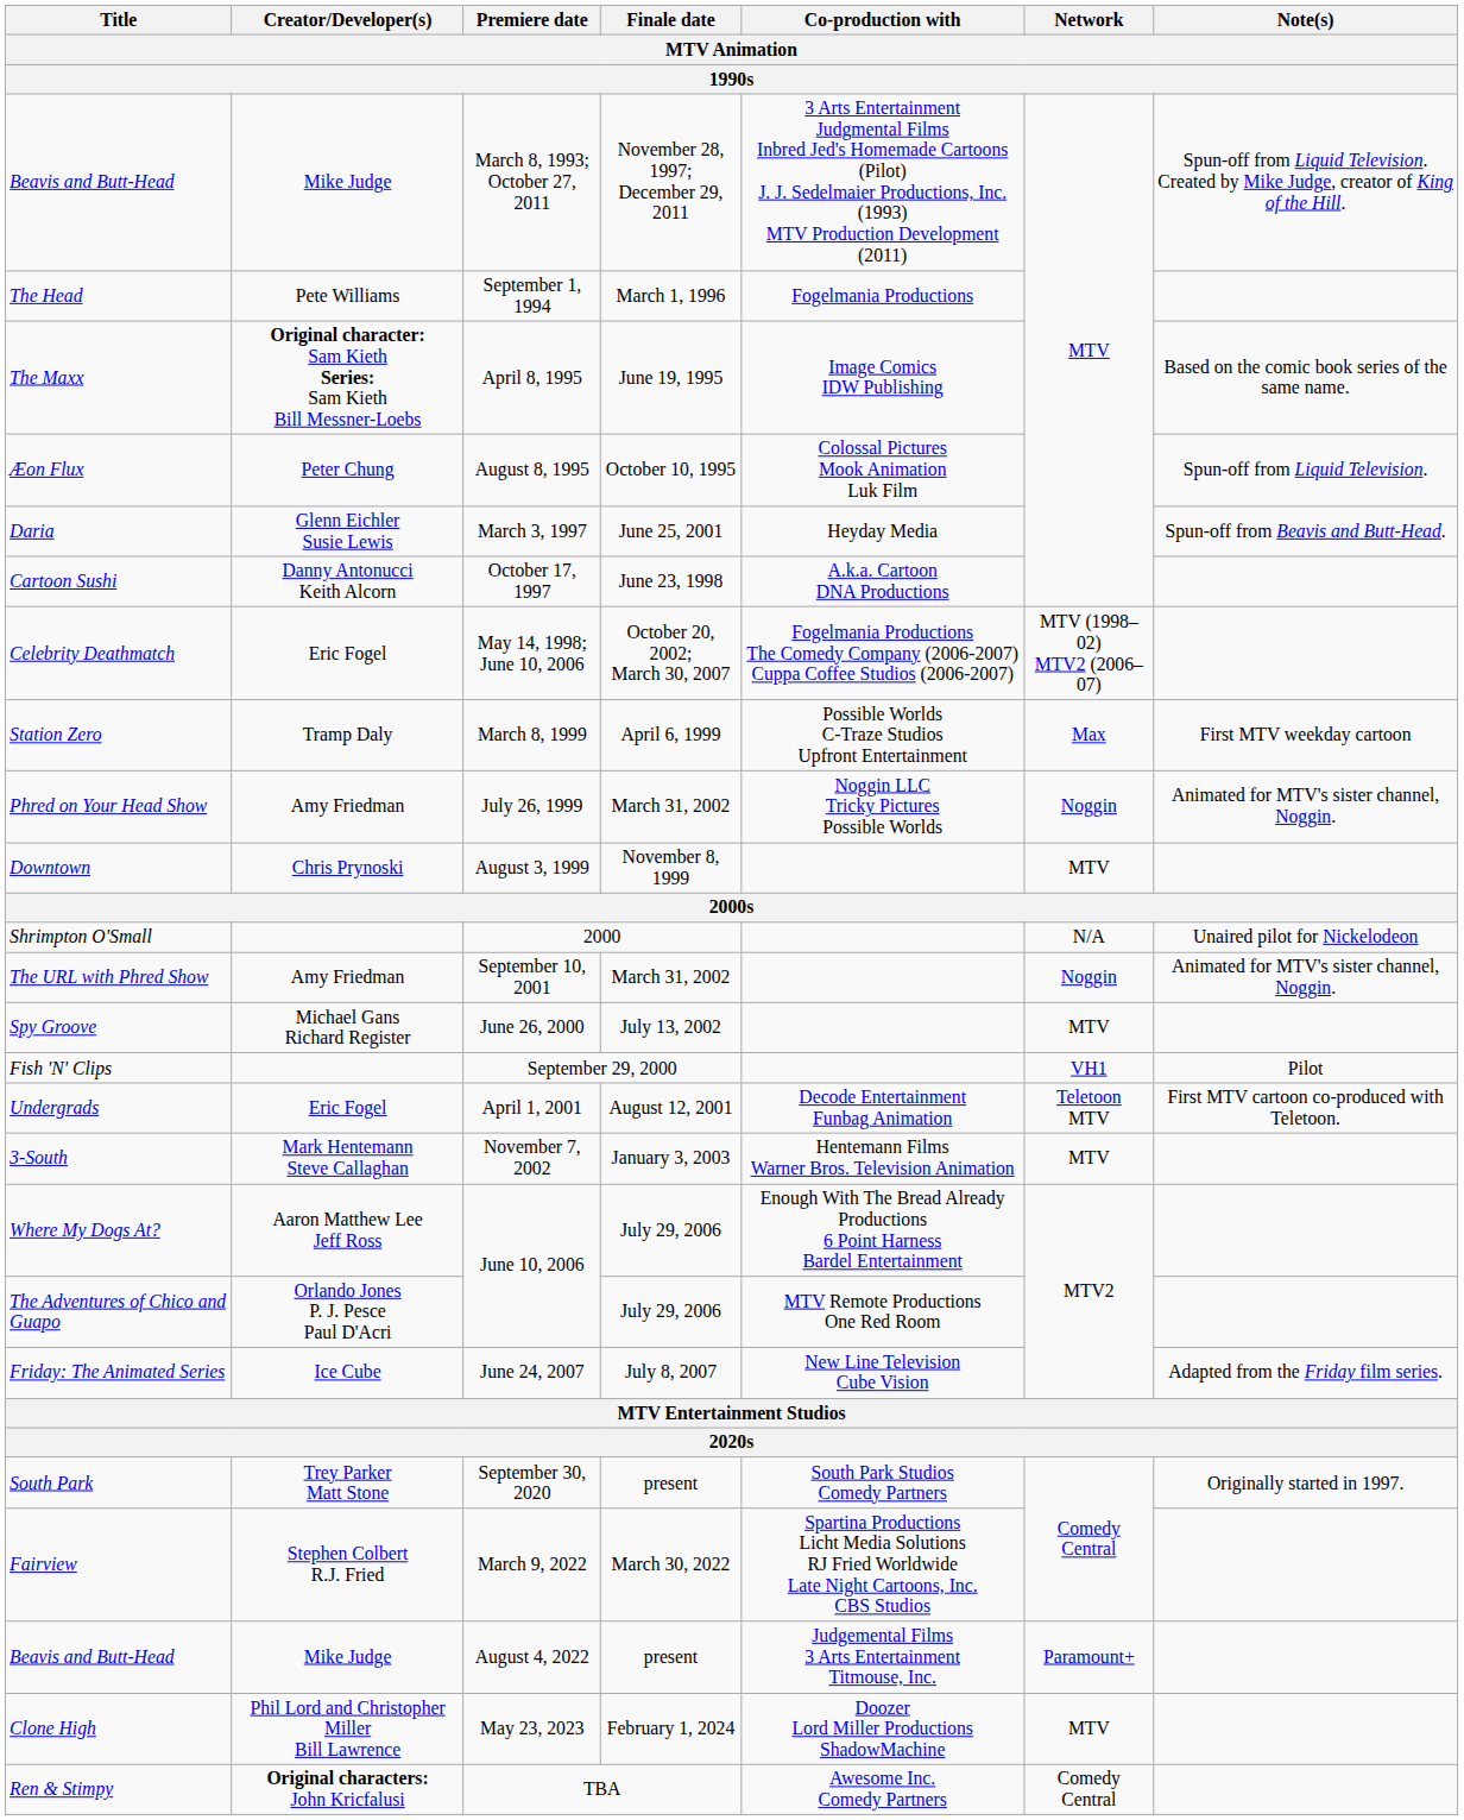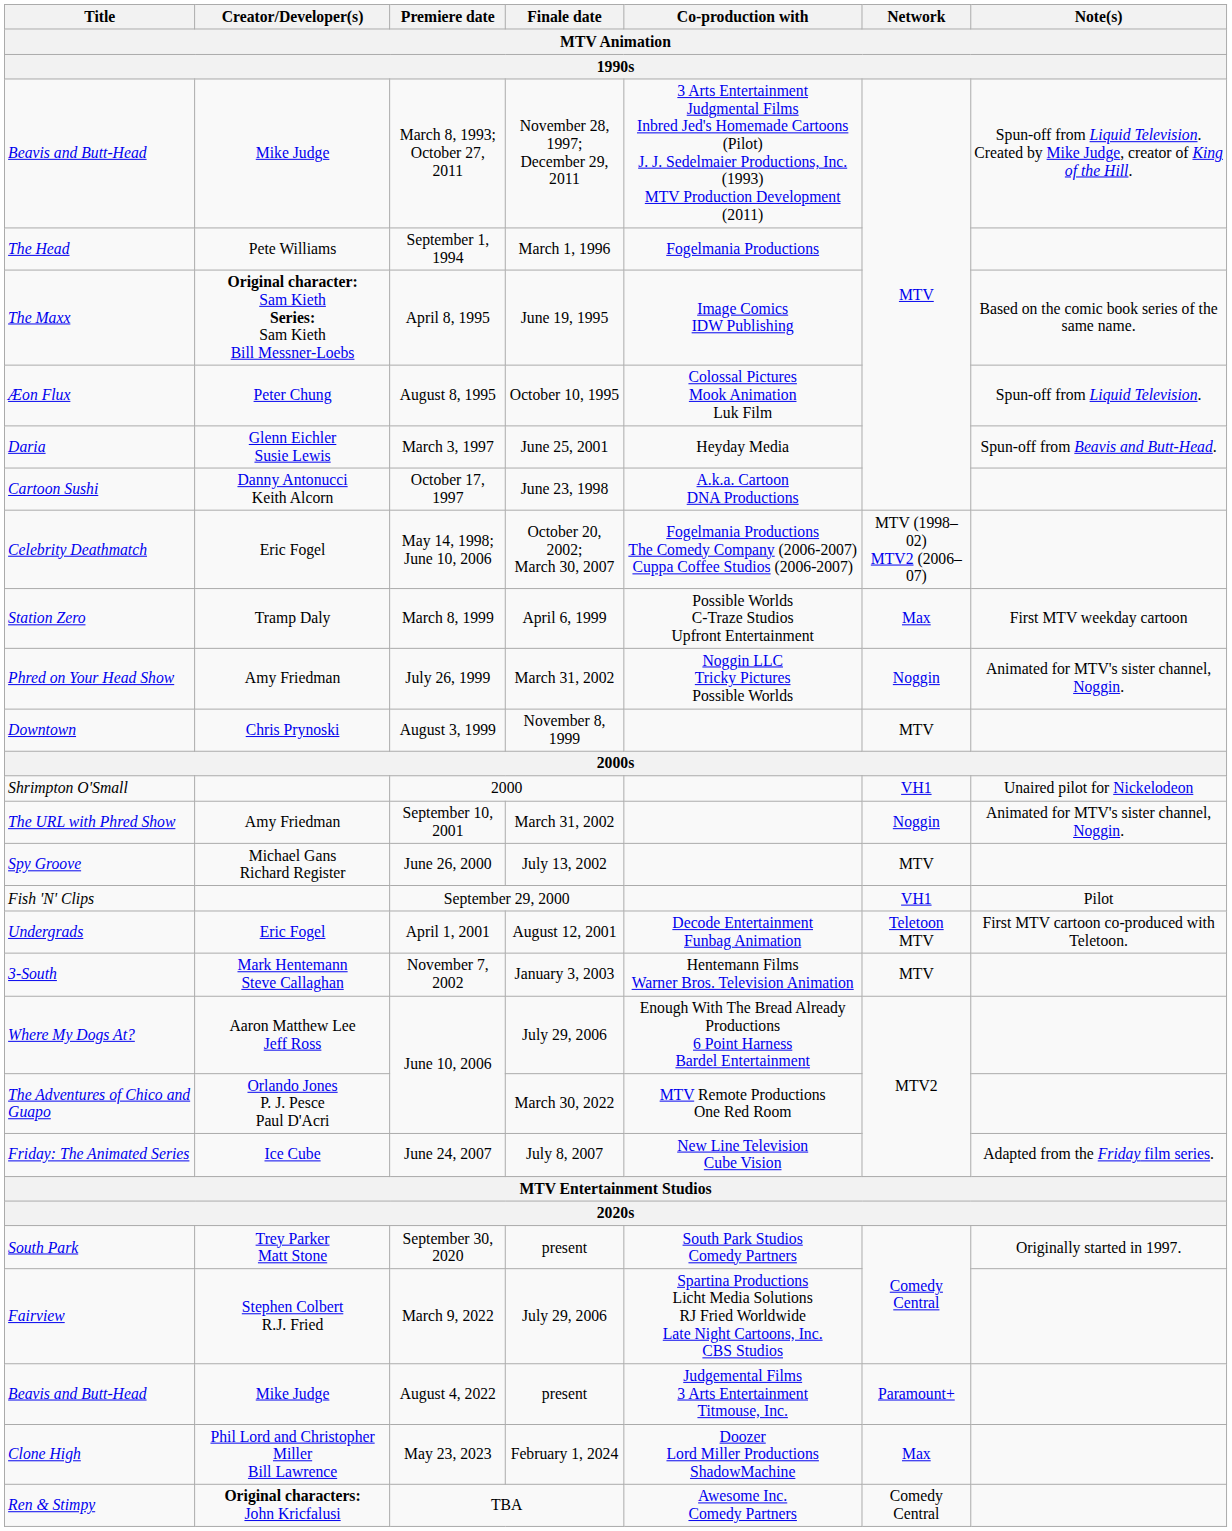Shrimpton O'Small | Network: N/A -> VH1
The Adventures of Chico and Guapo | Finale date: July 29, 2006 -> March 30, 2022
Fairview | Finale date: March 30, 2022 -> July 29, 2006
Clone High | Network: MTV -> Max
